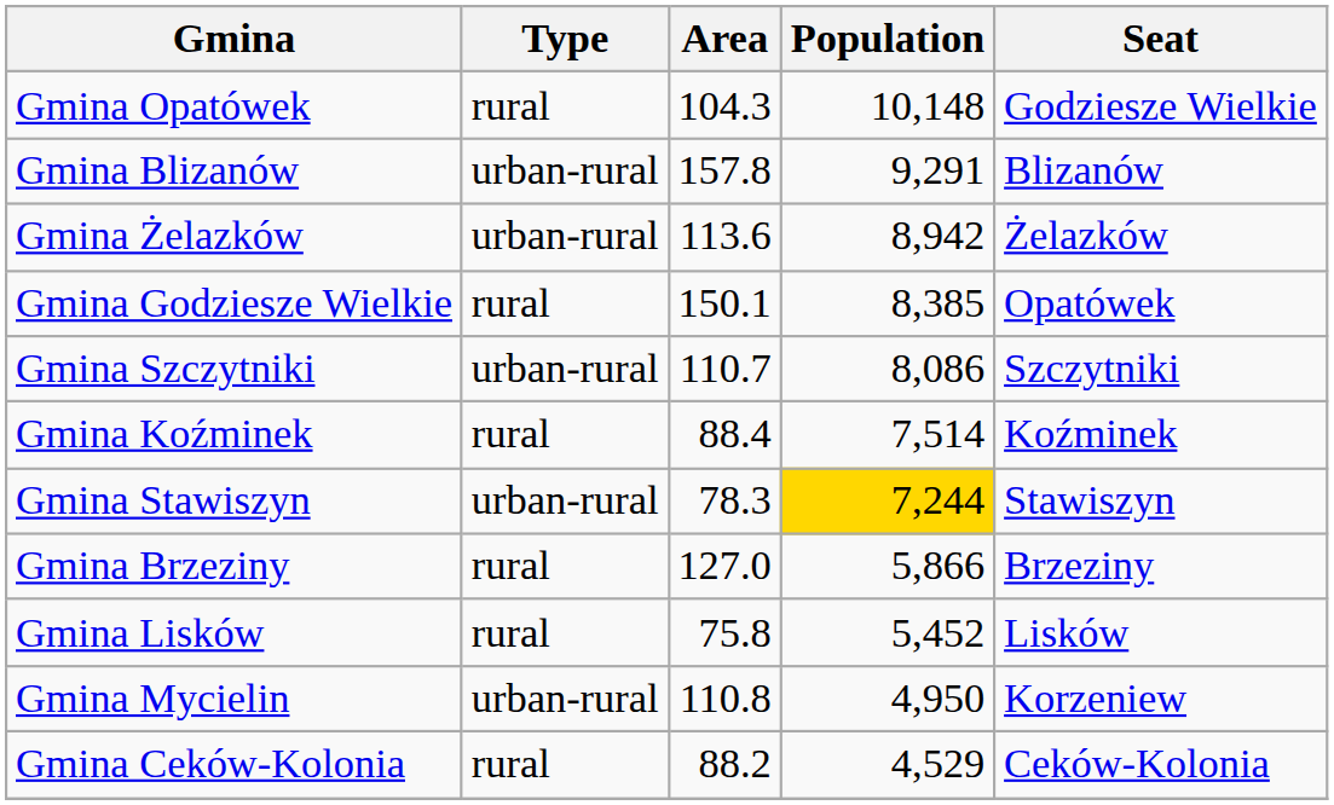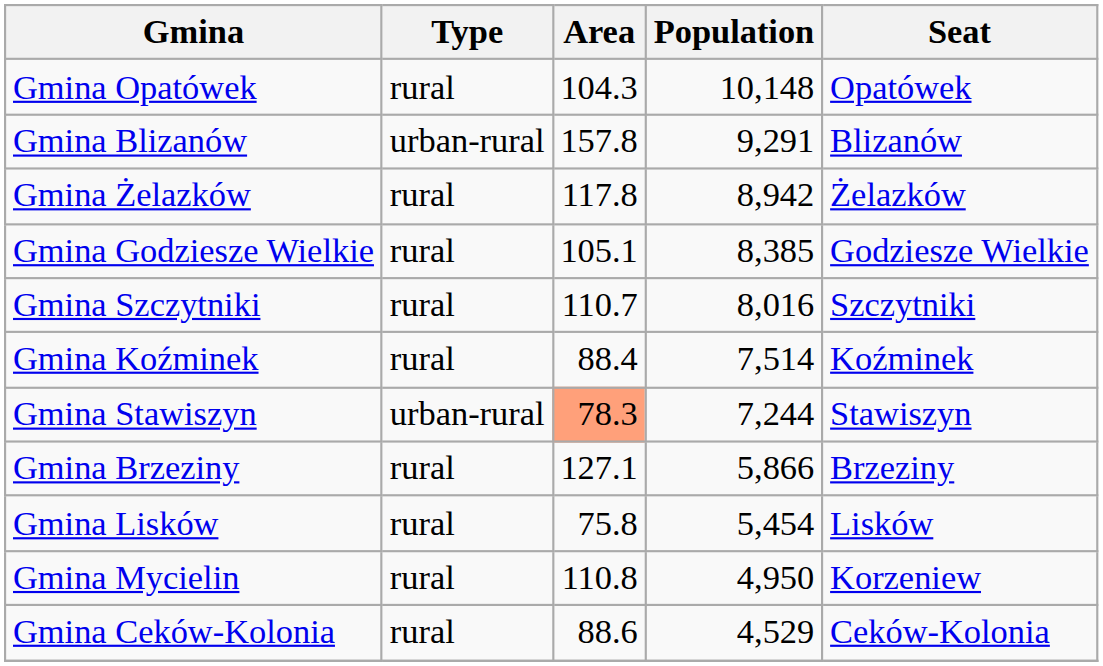Gmina Opatówek | Seat: Godziesze Wielkie -> Opatówek
Gmina Żelazków | Type: urban-rural -> rural
Gmina Żelazków | Area: 113.6 -> 117.8
Gmina Godziesze Wielkie | Area: 150.1 -> 105.1
Gmina Godziesze Wielkie | Seat: Opatówek -> Godziesze Wielkie
Gmina Szczytniki | Type: urban-rural -> rural
Gmina Szczytniki | Population: 8,086 -> 8,016
Gmina Stawiszyn | Area: no background -> lightsalmon background
Gmina Stawiszyn | Population: gold background -> no background
Gmina Brzeziny | Area: 127.0 -> 127.1
Gmina Lisków | Population: 5,452 -> 5,454
Gmina Mycielin | Type: urban-rural -> rural
Gmina Ceków-Kolonia | Area: 88.2 -> 88.6
